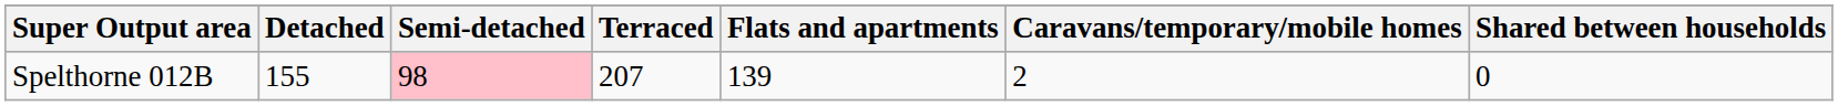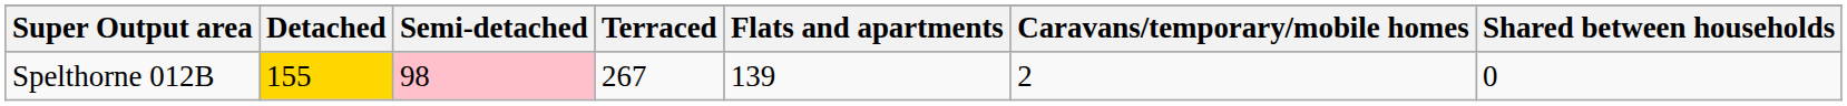Spelthorne 012B | Detached: no background -> gold background
Spelthorne 012B | Terraced: 207 -> 267
